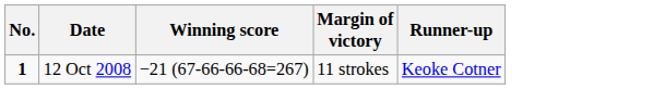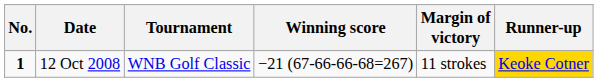+ column: Tournament | WNB Golf Classic
12 Oct 2008 | Runner-up: no background -> gold background
